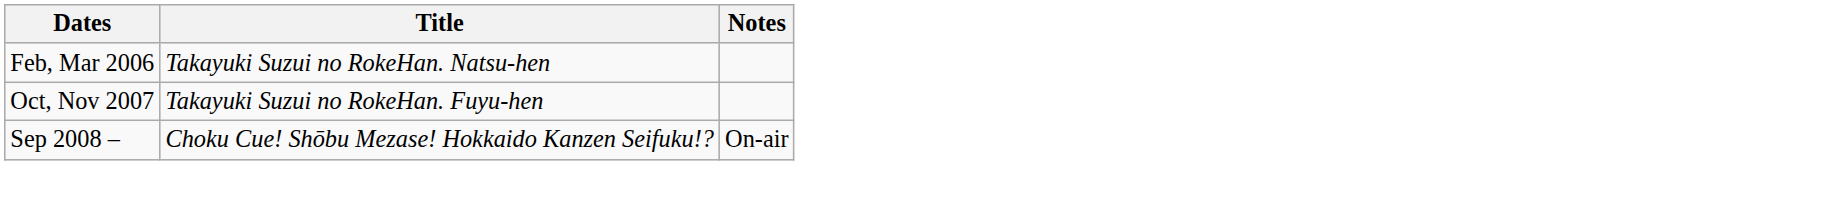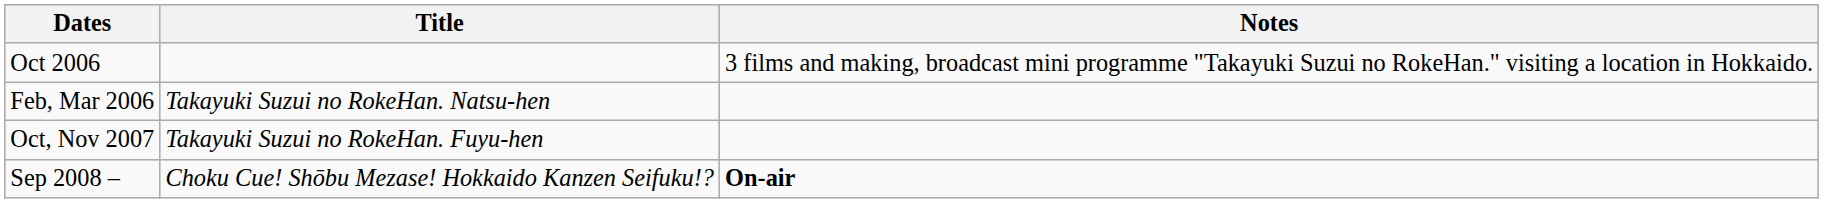+ row: Oct 2006 | 3 films and making, broadcast mini programme "Takayuki Suzui no RokeHan." visiting a location in Hokkaido.
Sep 2008 – | Notes: normal -> bold
